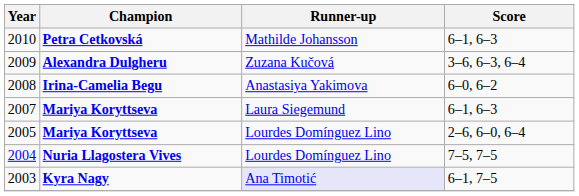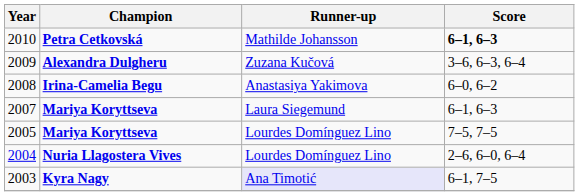2010 | Score: normal -> bold
2005 | Score: 2–6, 6–0, 6–4 -> 7–5, 7–5
2004 | Score: 7–5, 7–5 -> 2–6, 6–0, 6–4
